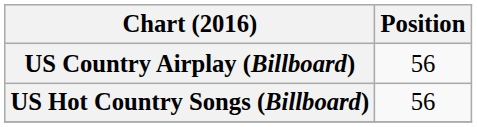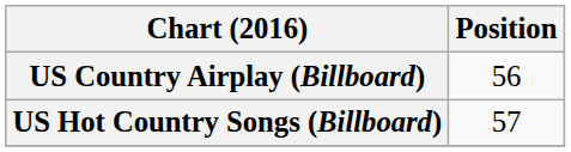US Hot Country Songs (Billboard) | Position: 56 -> 57
